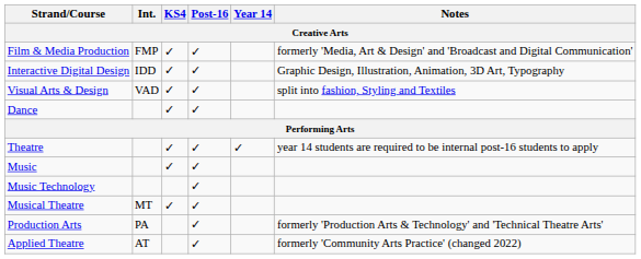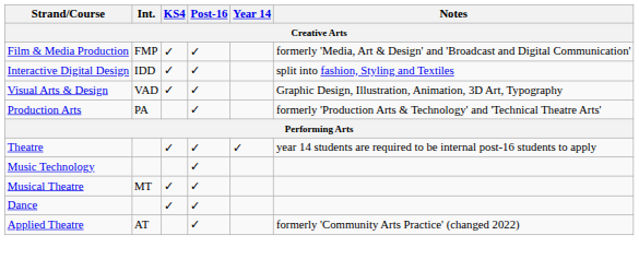Interactive Digital Design | Notes: Graphic Design, Illustration, Animation, 3D Art, Typography -> split into fashion, Styling and Textiles
Visual Arts & Design | Notes: split into fashion, Styling and Textiles -> Graphic Design, Illustration, Animation, 3D Art, Typography
rows swapped: Production Arts <-> Dance
- row: Music | ✓ | ✓
